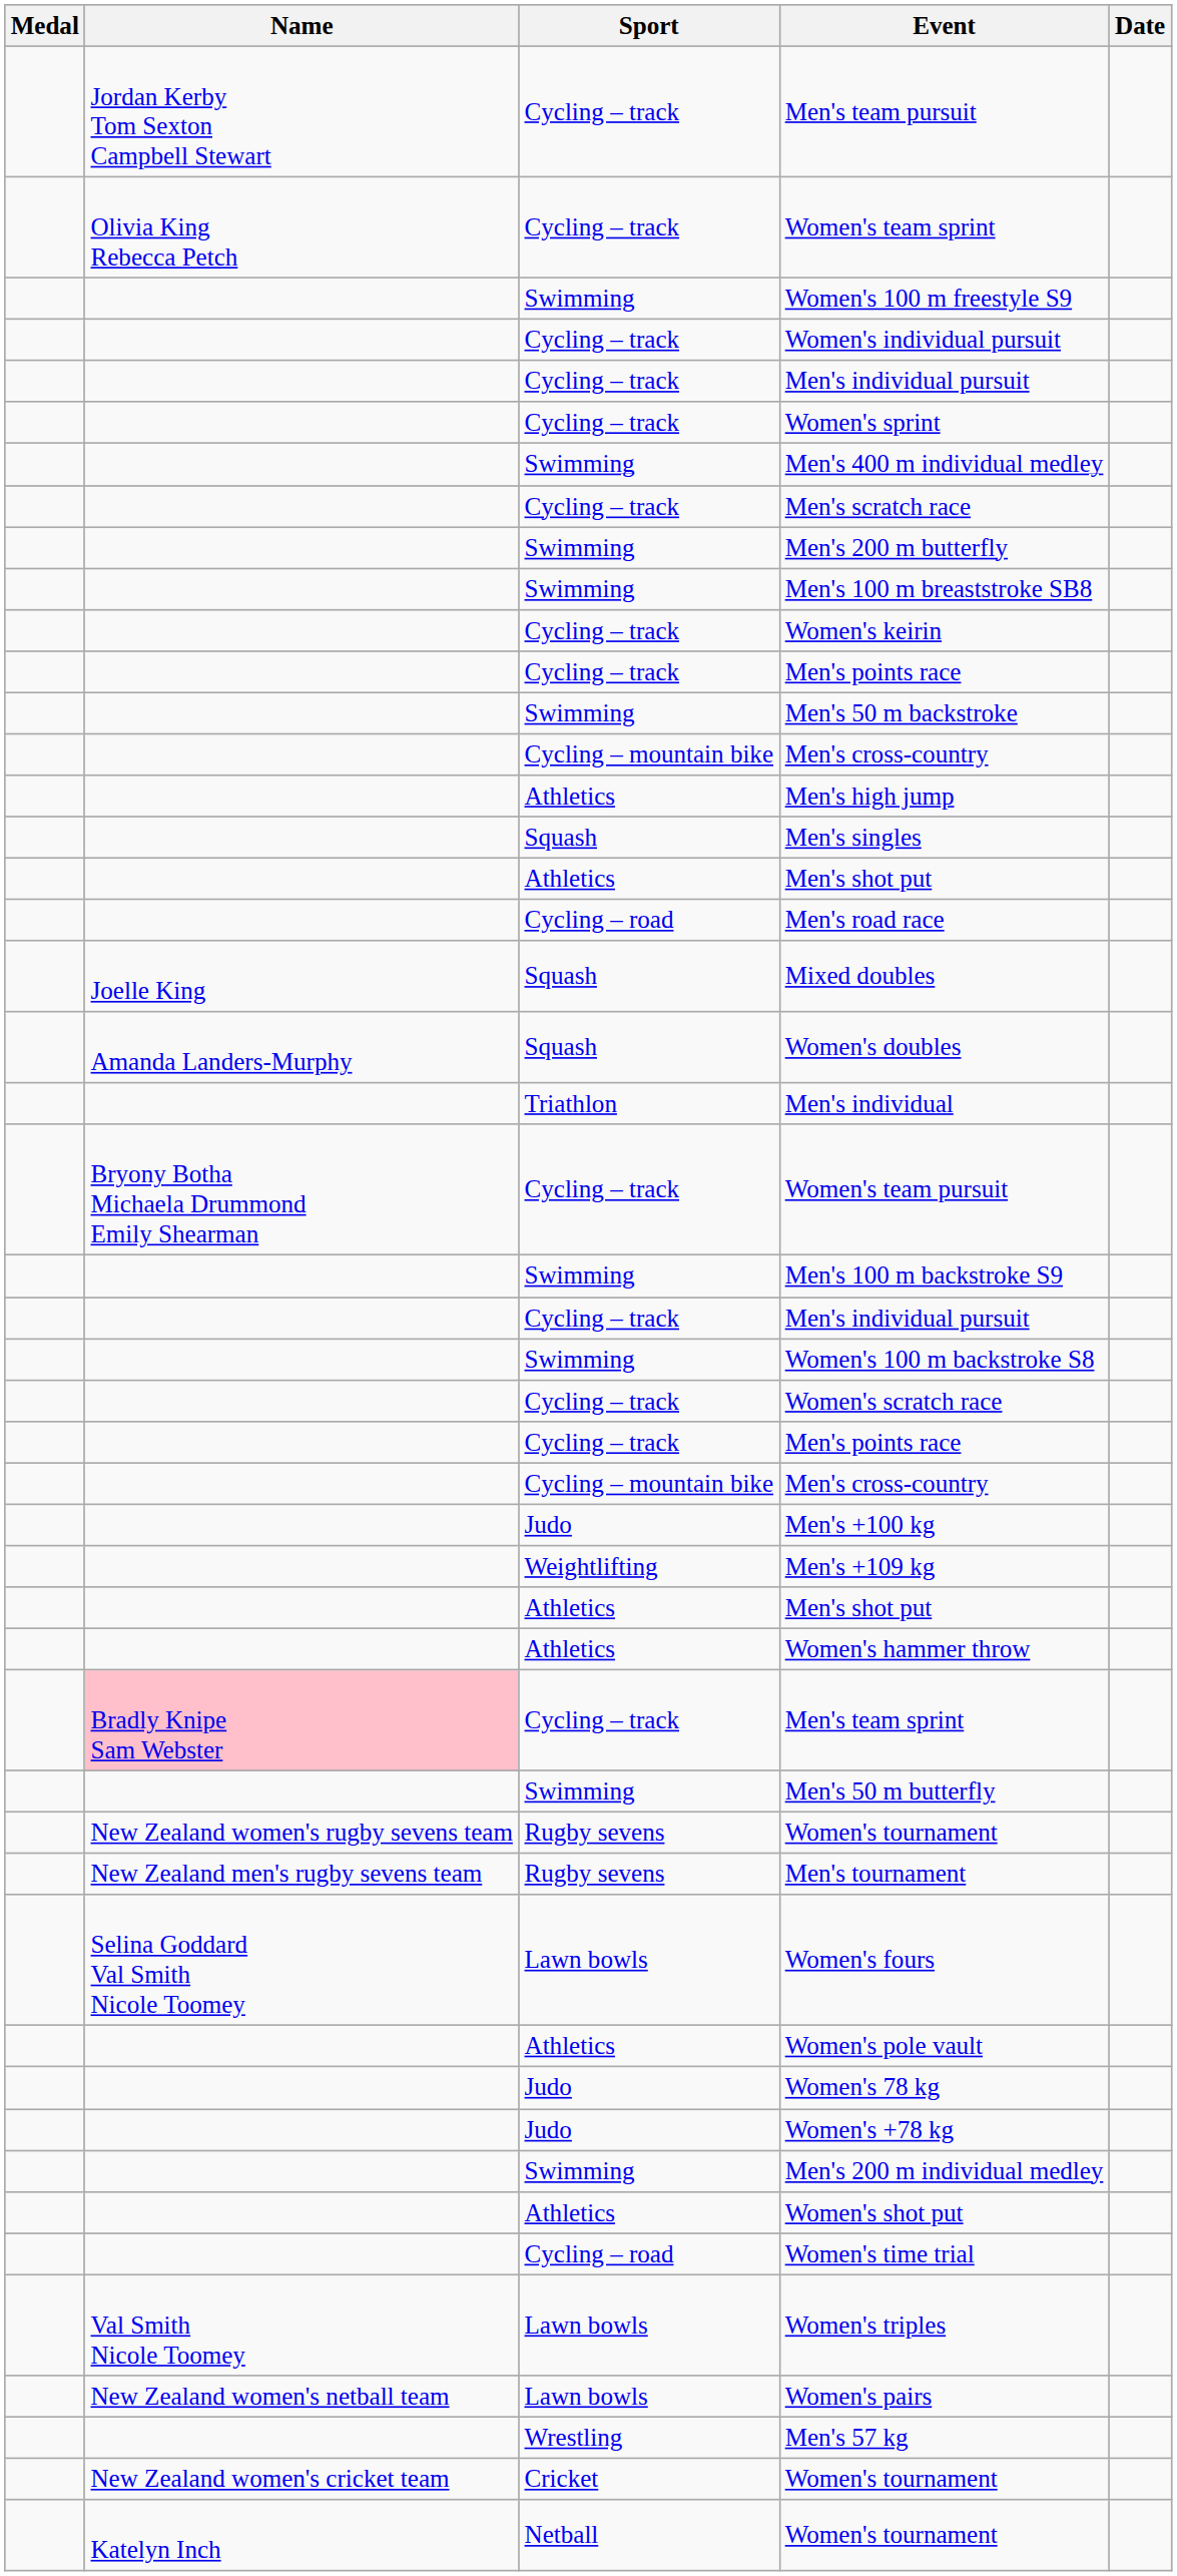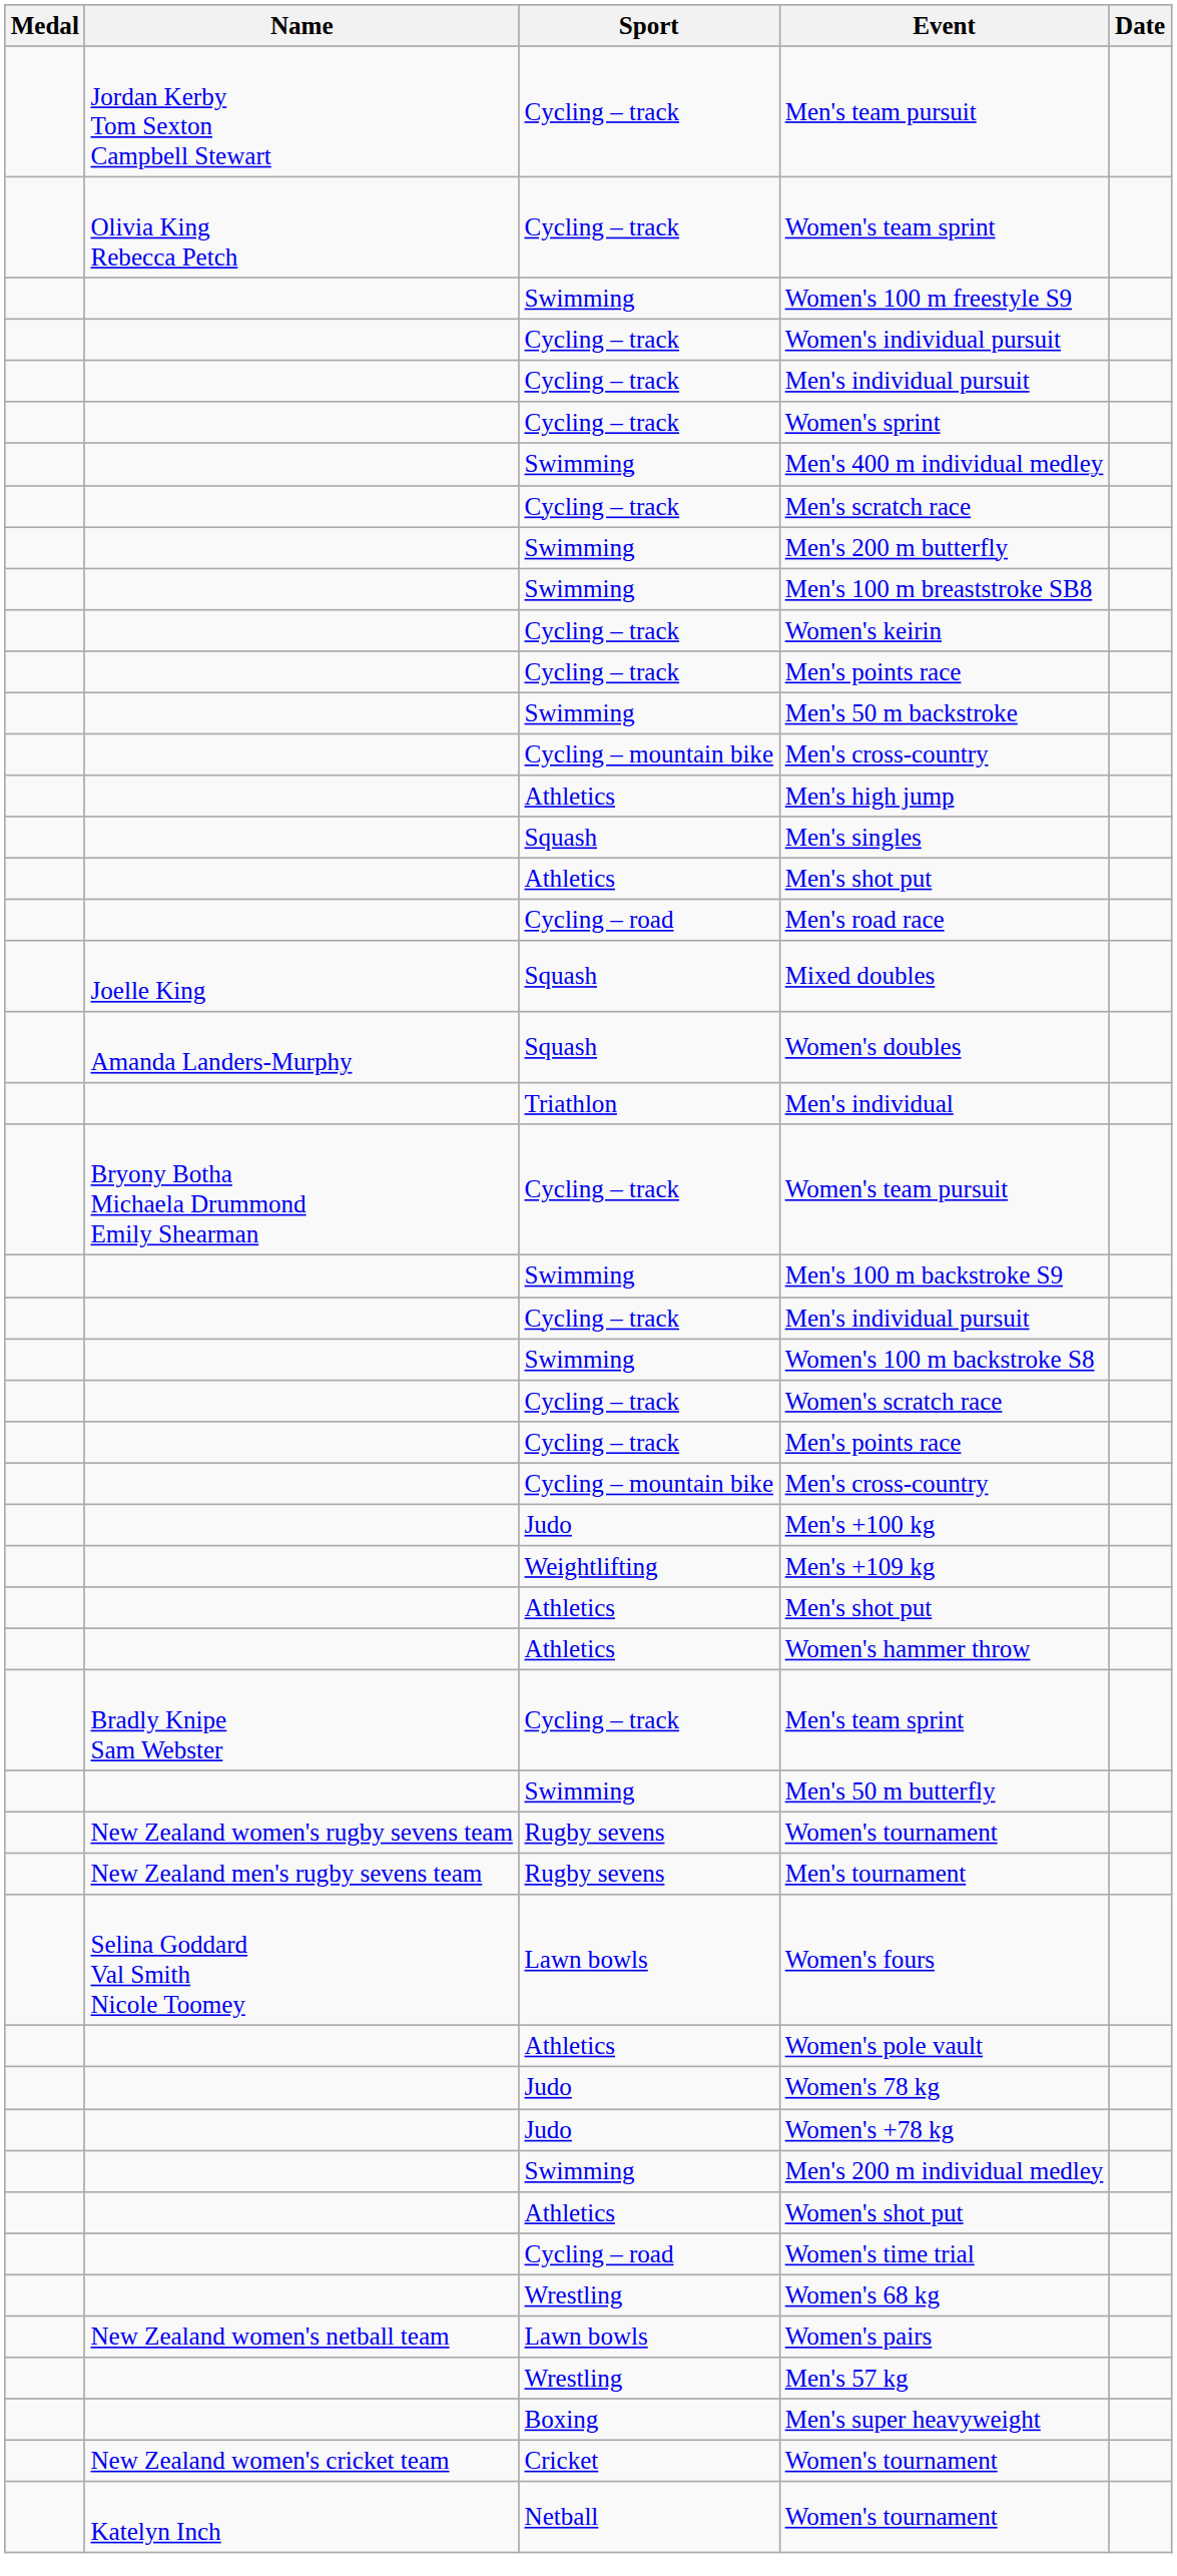Men's team sprint | Name: pink background -> no background
+ row: Wrestling | Women's 68 kg
- row: Val Smith Nicole Toomey | Lawn bowls | Women's triples
+ row: Boxing | Men's super heavyweight
